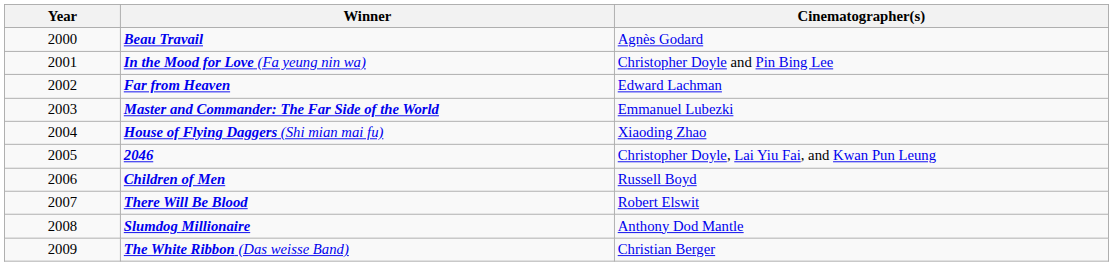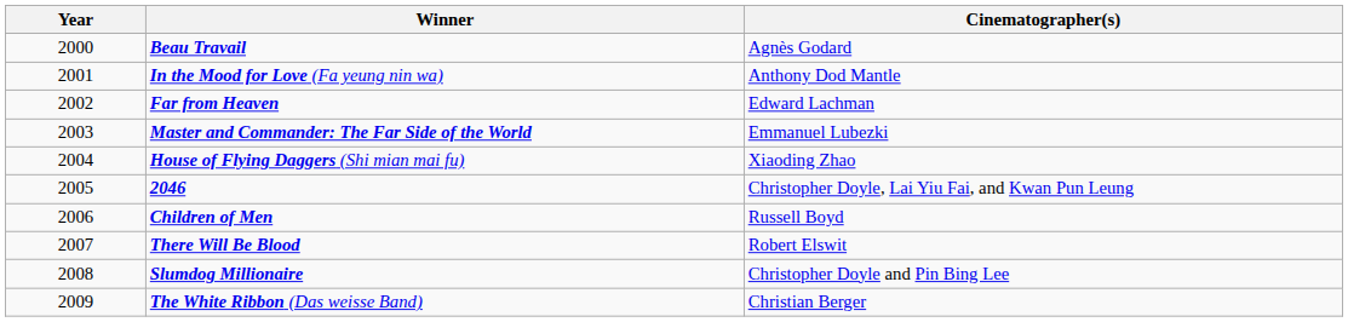In the Mood for Love (Fa yeung nin wa) | Cinematographer(s): Christopher Doyle and Pin Bing Lee -> Anthony Dod Mantle
Slumdog Millionaire | Cinematographer(s): Anthony Dod Mantle -> Christopher Doyle and Pin Bing Lee
